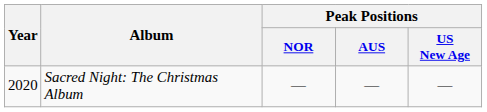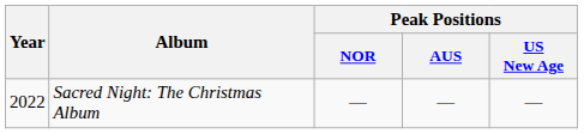Sacred Night: The Christmas Album | Year: 2020 -> 2022
